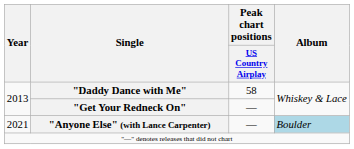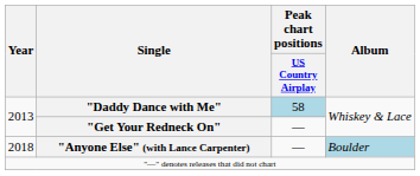"Daddy Dance with Me" | Peak chart positions / US Country Airplay: no background -> lightblue background
"Anyone Else" (with Lance Carpenter) | Year: 2021 -> 2018
